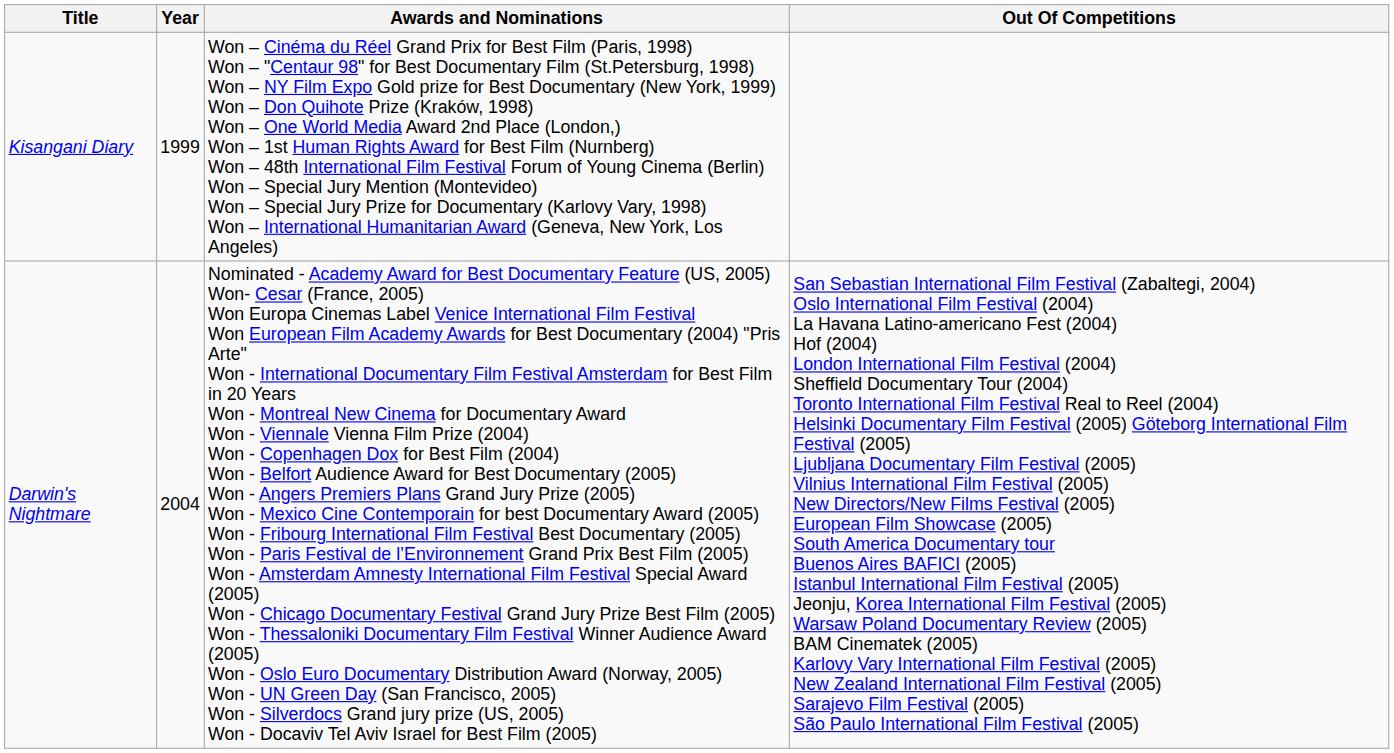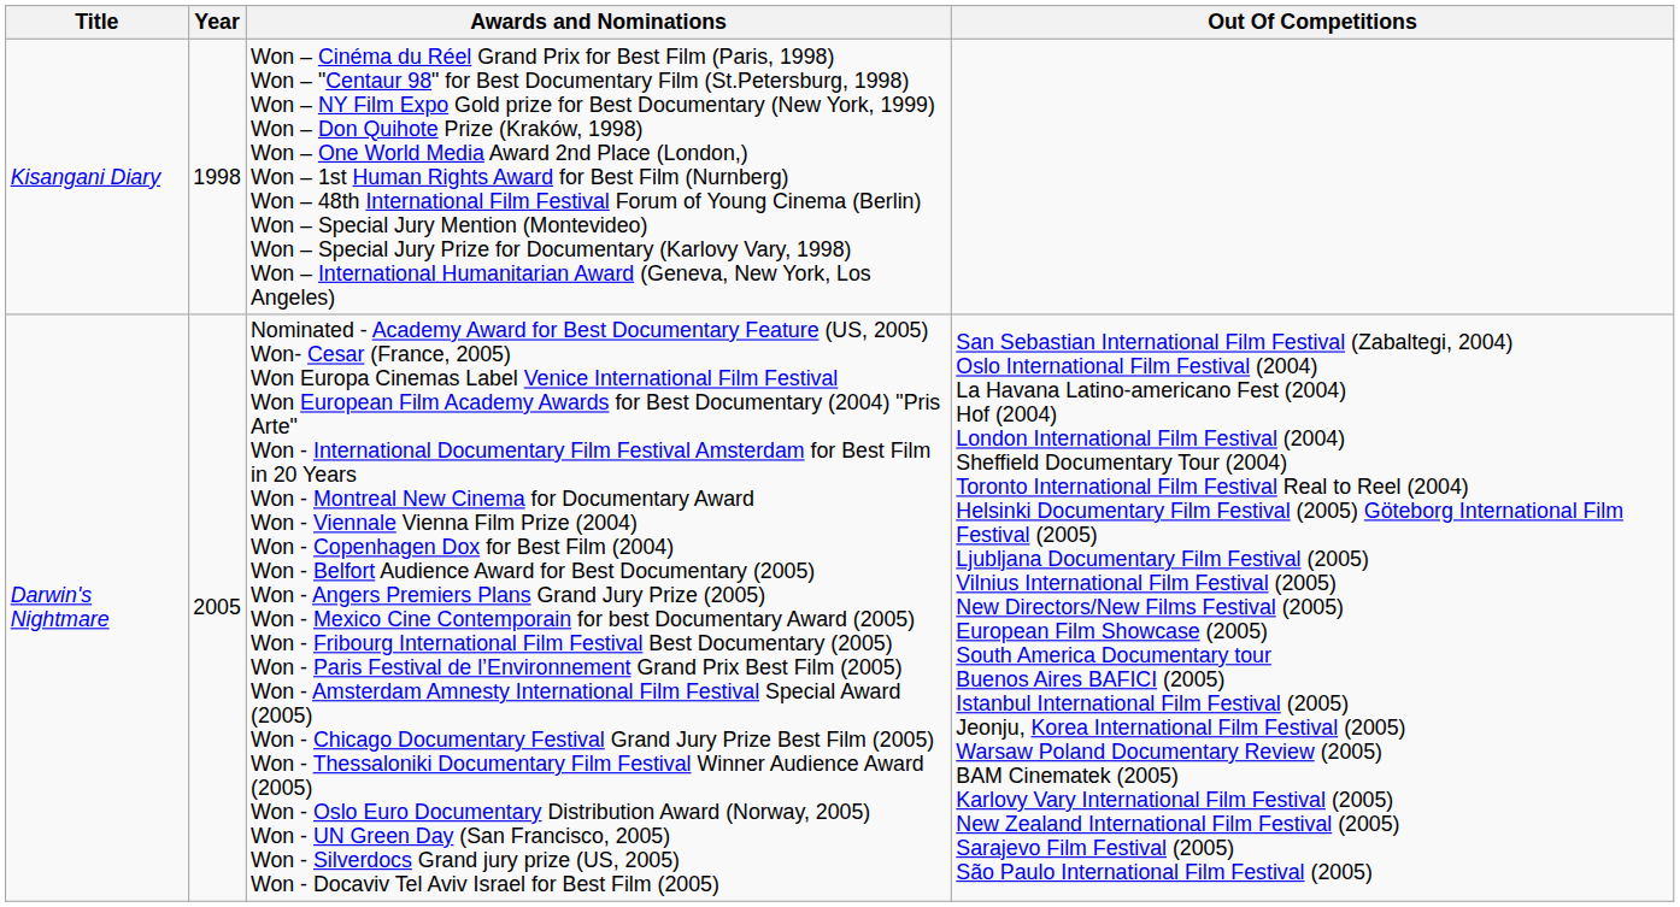Kisangani Diary | Year: 1999 -> 1998
Darwin's Nightmare | Year: 2004 -> 2005
